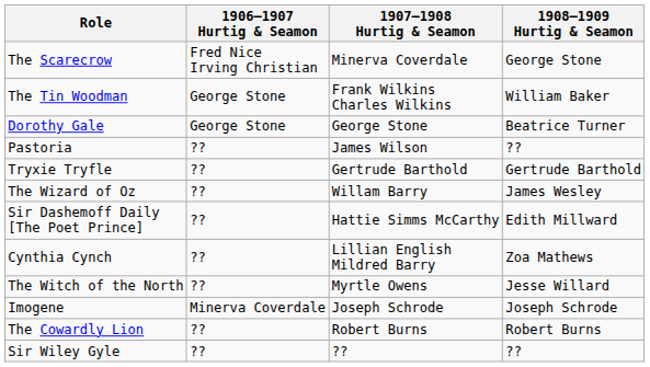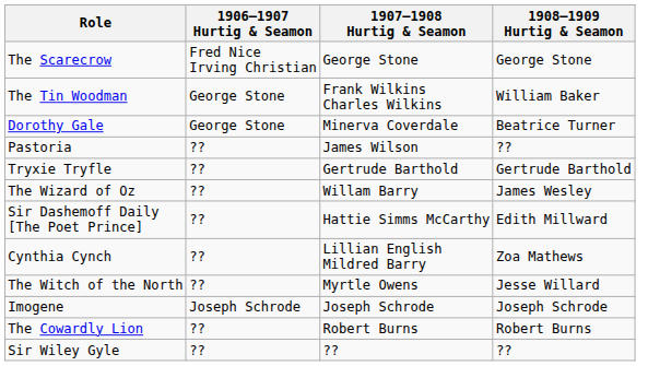The Scarecrow | 1907–1908 Hurtig & Seamon: Minerva Coverdale -> George Stone
Dorothy Gale | 1907–1908 Hurtig & Seamon: George Stone -> Minerva Coverdale
Imogene | 1906–1907 Hurtig & Seamon: Minerva Coverdale -> Joseph Schrode
